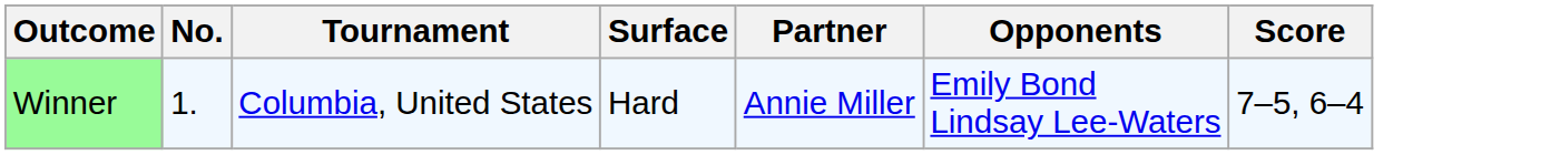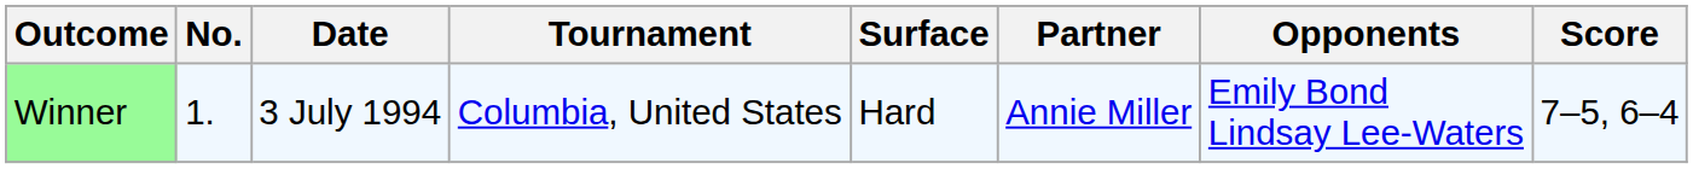+ column: Date | 3 July 1994
